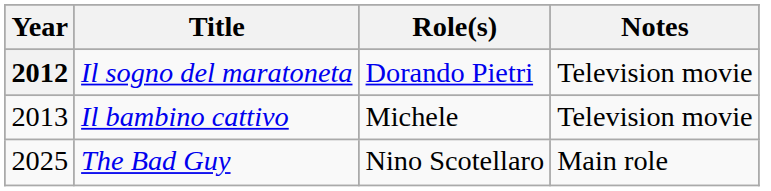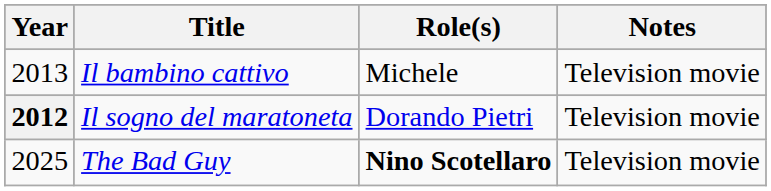rows swapped: Il sogno del maratoneta <-> Il bambino cattivo
The Bad Guy | Role(s): normal -> bold
The Bad Guy | Notes: Main role -> Television movie
